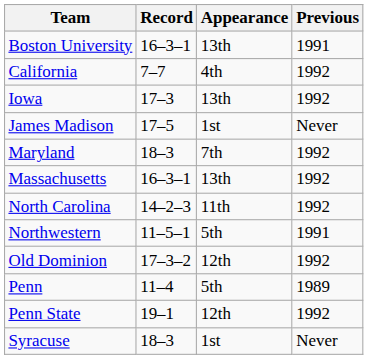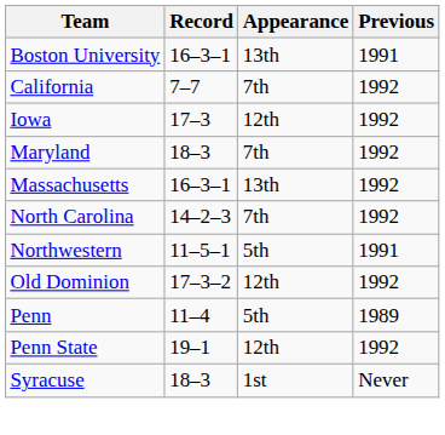California | Appearance: 4th -> 7th
Iowa | Appearance: 13th -> 12th
- row: James Madison | 17–5 | 1st | Never
North Carolina | Appearance: 11th -> 7th
